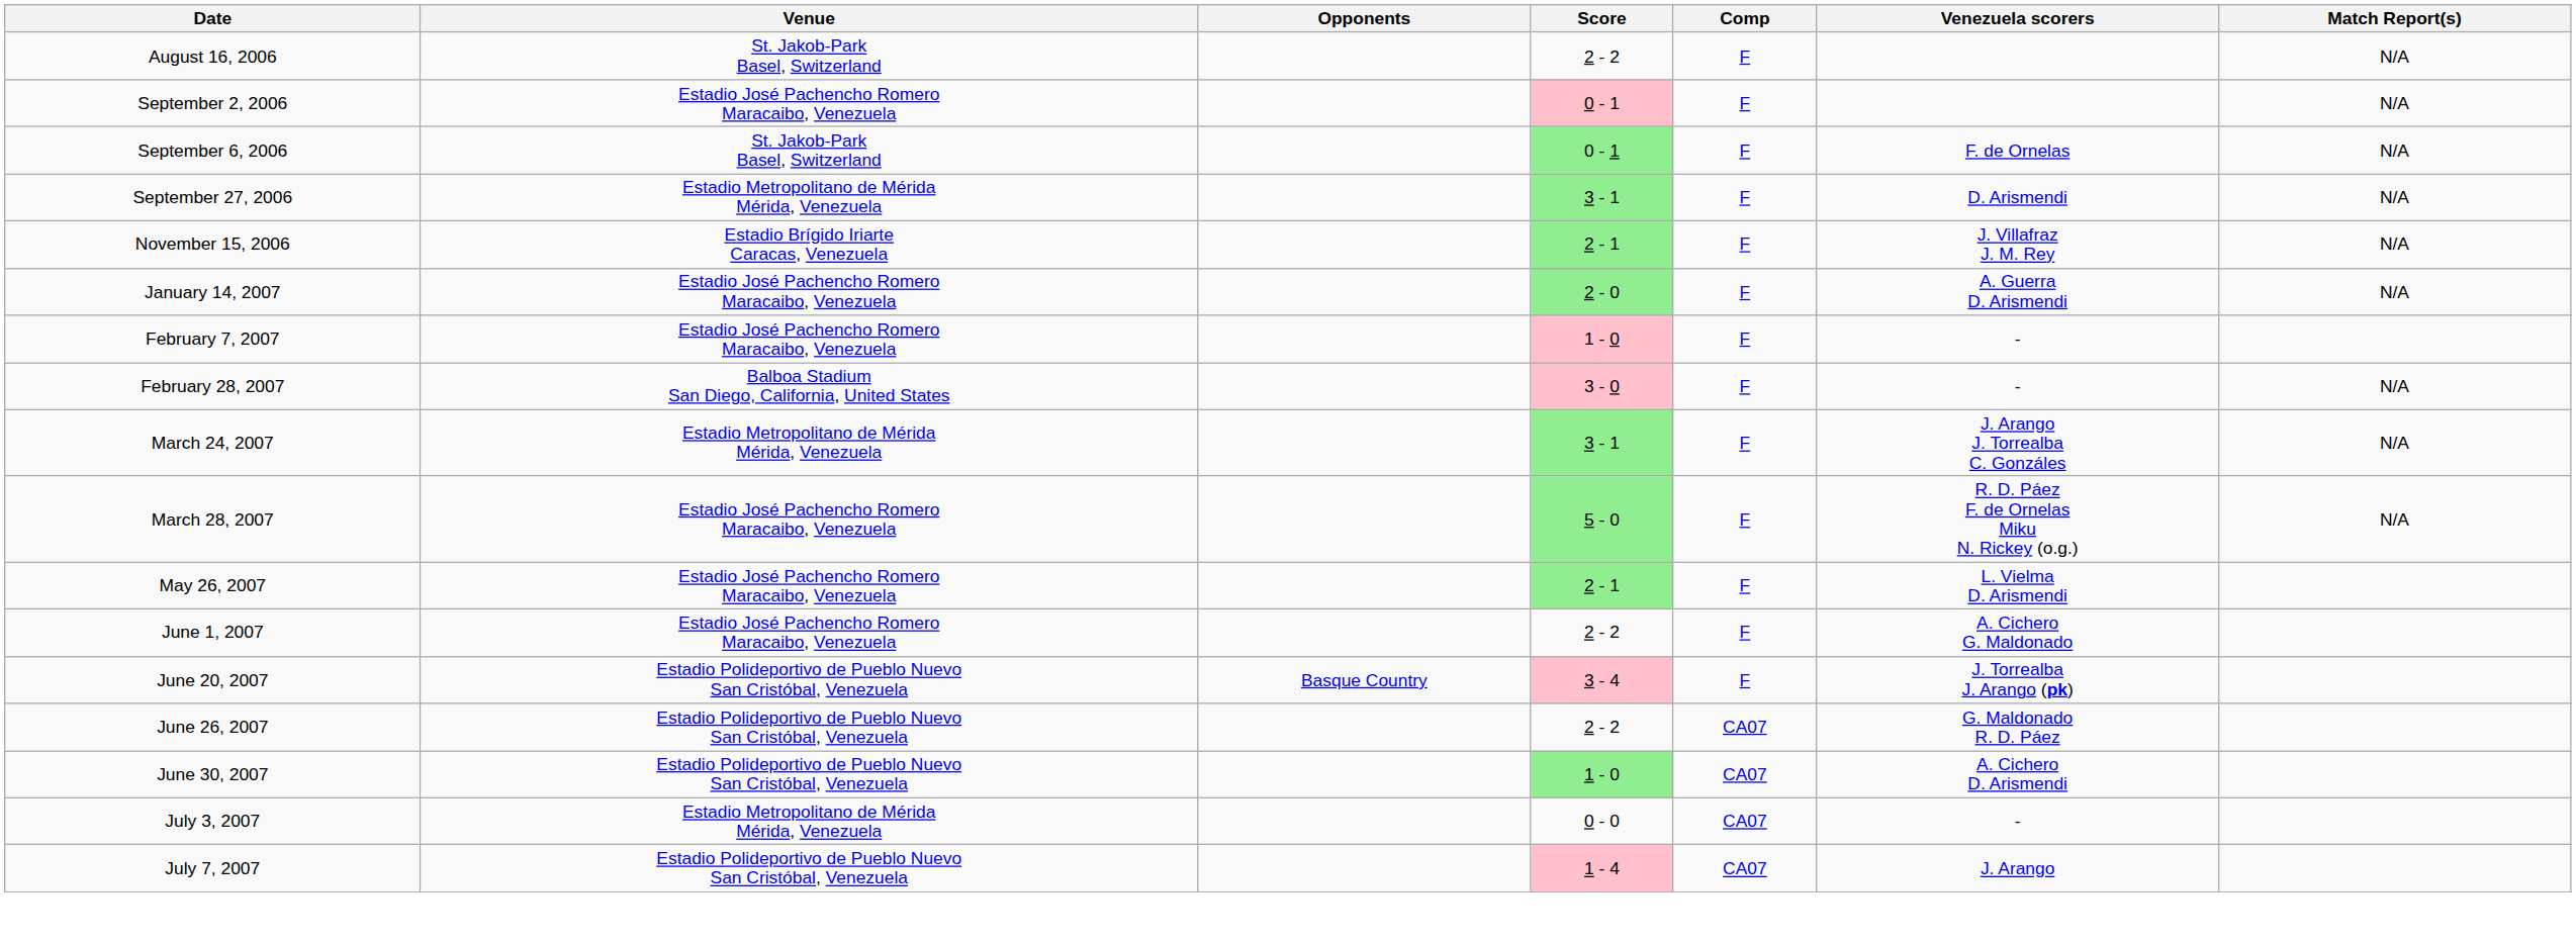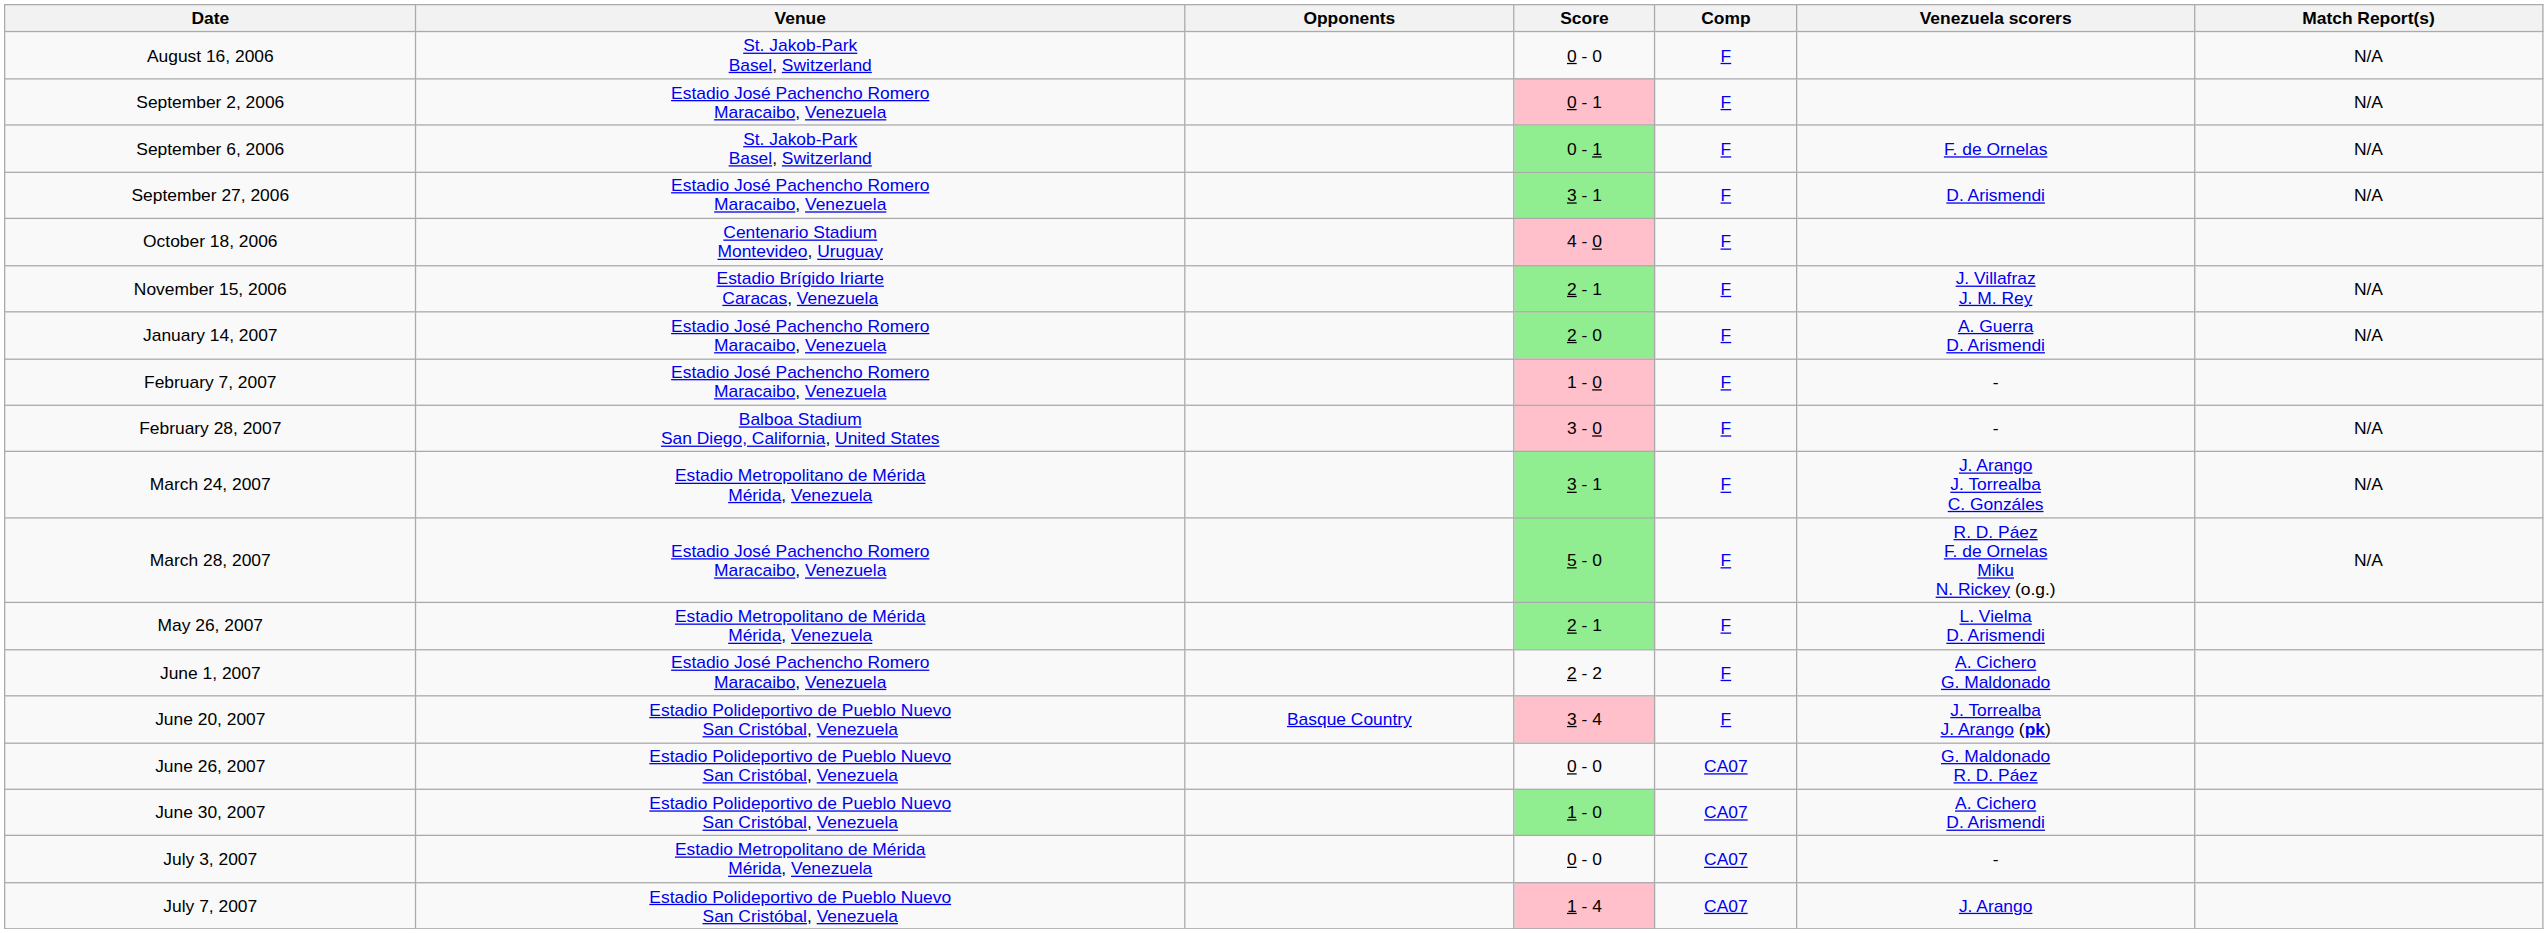August 16, 2006 | Score: 2 - 2 -> 0 - 0
September 27, 2006 | Venue: Estadio Metropolitano de Mérida Mérida, Venezuela -> Estadio José Pachencho Romero Maracaibo, Venezuela
+ row: October 18, 2006 | Centenario Stadium Montevideo, Uruguay | 4 - 0 | F
May 26, 2007 | Venue: Estadio José Pachencho Romero Maracaibo, Venezuela -> Estadio Metropolitano de Mérida Mérida, Venezuela
June 26, 2007 | Score: 2 - 2 -> 0 - 0
